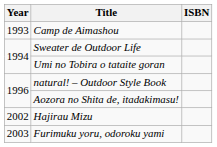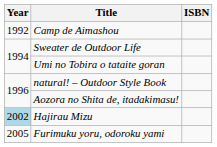Camp de Aimashou | Year: 1993 -> 1992
Hajirau Mizu | Year: no background -> lightblue background
Furimuku yoru, odoroku yami | Year: 2003 -> 2005
